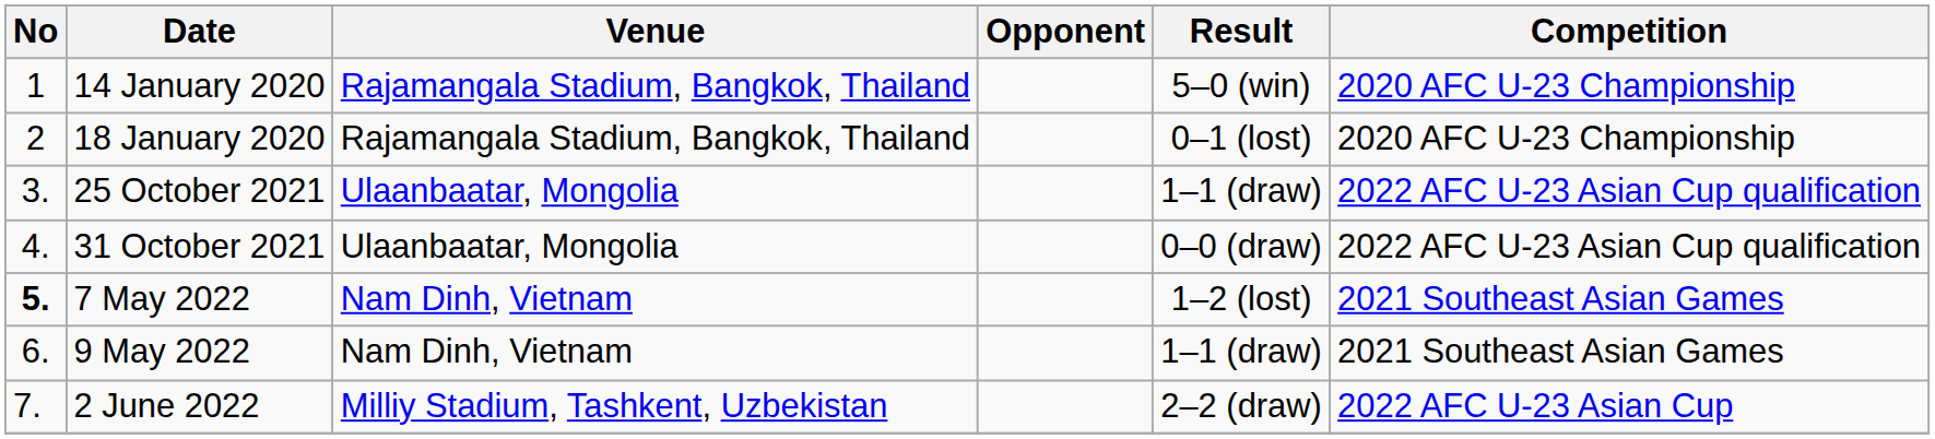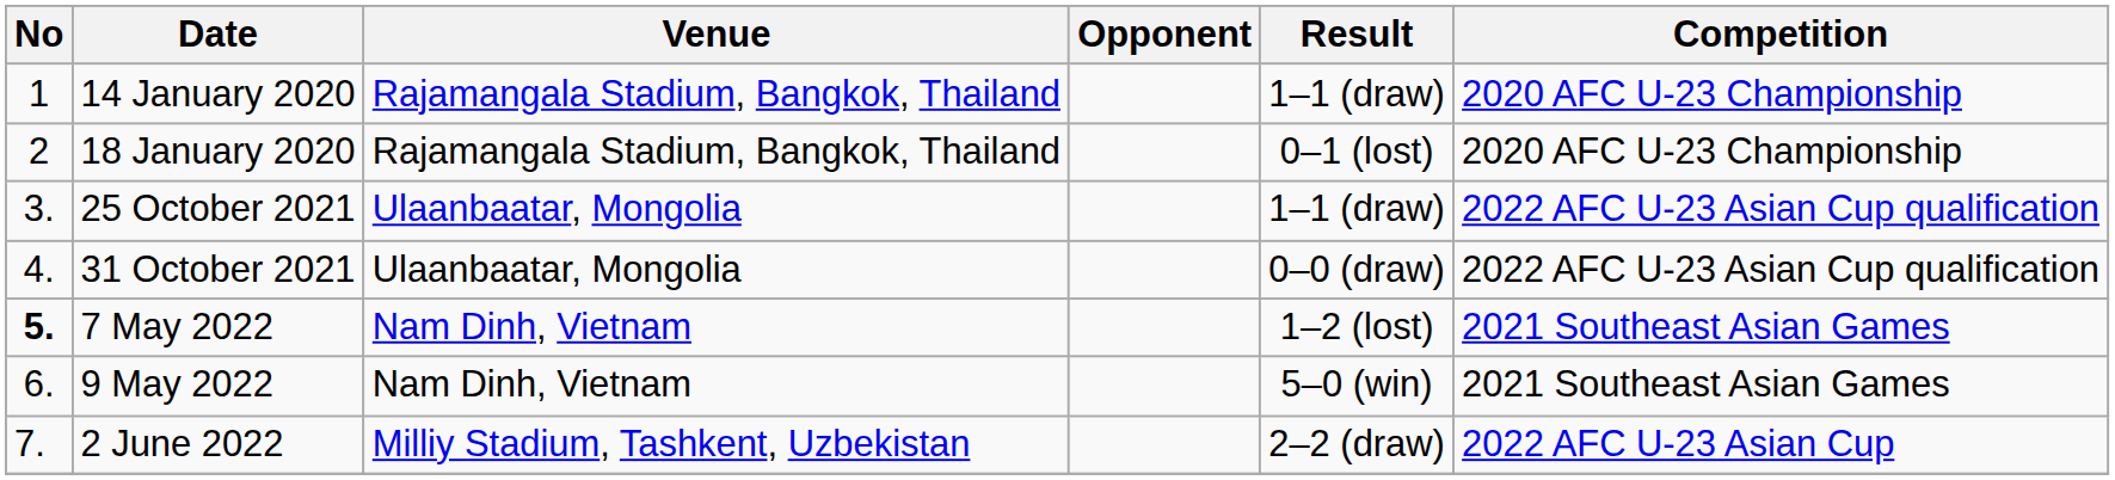14 January 2020 | Result: 5–0 (win) -> 1–1 (draw)
9 May 2022 | Result: 1–1 (draw) -> 5–0 (win)
